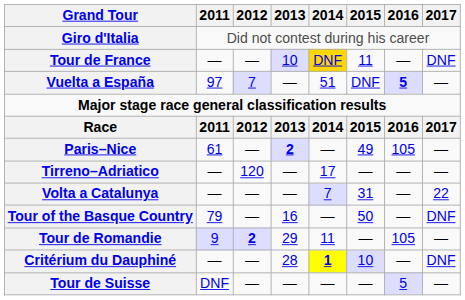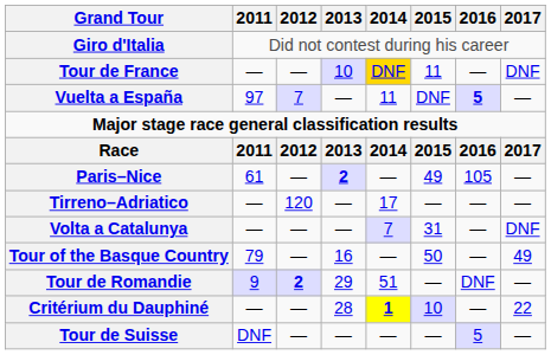Vuelta a España | 2014: 51 -> 11
Volta a Catalunya | 2017: 22 -> DNF
Tour of the Basque Country | 2017: DNF -> 49
Tour de Romandie | 2014: 11 -> 51
Tour de Romandie | 2016: 105 -> DNF
Critérium du Dauphiné | 2017: DNF -> 22
